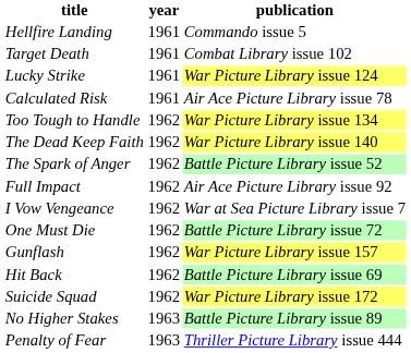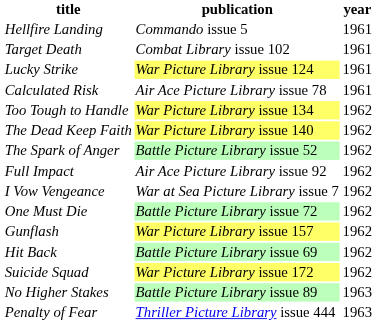columns swapped: publication <-> year
